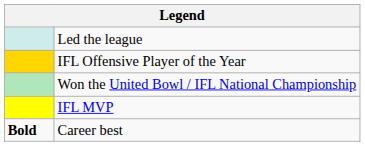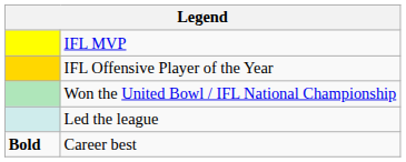rows swapped: IFL MVP <-> Led the league
